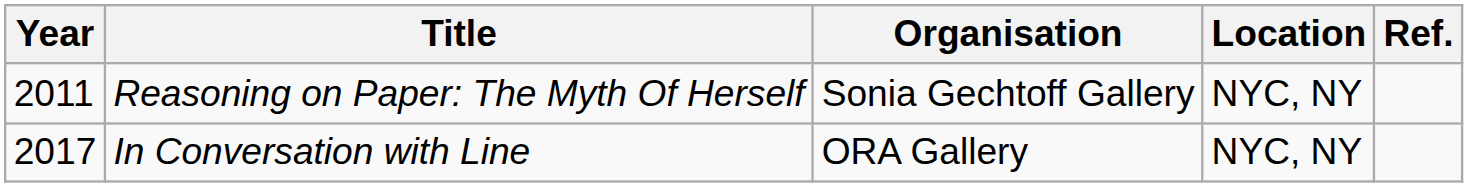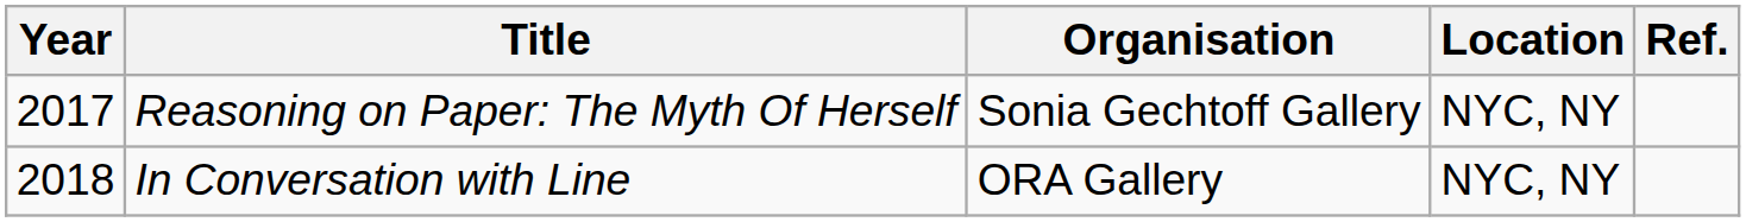Reasoning on Paper: The Myth Of Herself | Year: 2011 -> 2017
In Conversation with Line | Year: 2017 -> 2018
